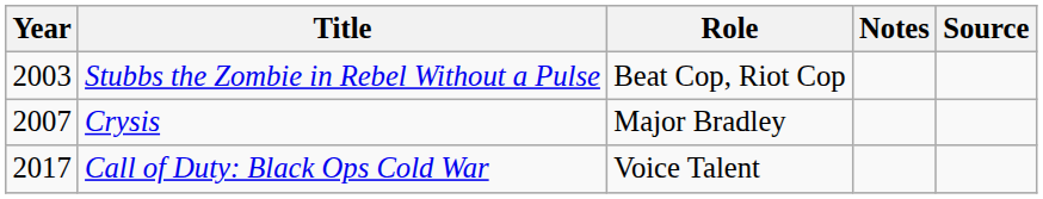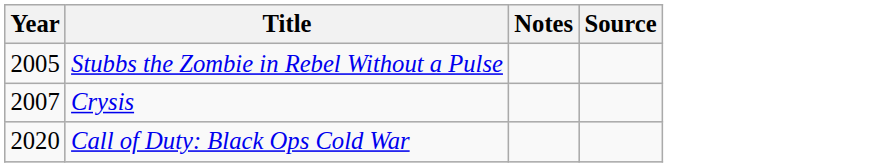- column: Role | Beat Cop, Riot Cop | Major Bradley | Voice Talent
Stubbs the Zombie in Rebel Without a Pulse | Year: 2003 -> 2005
Call of Duty: Black Ops Cold War | Year: 2017 -> 2020
